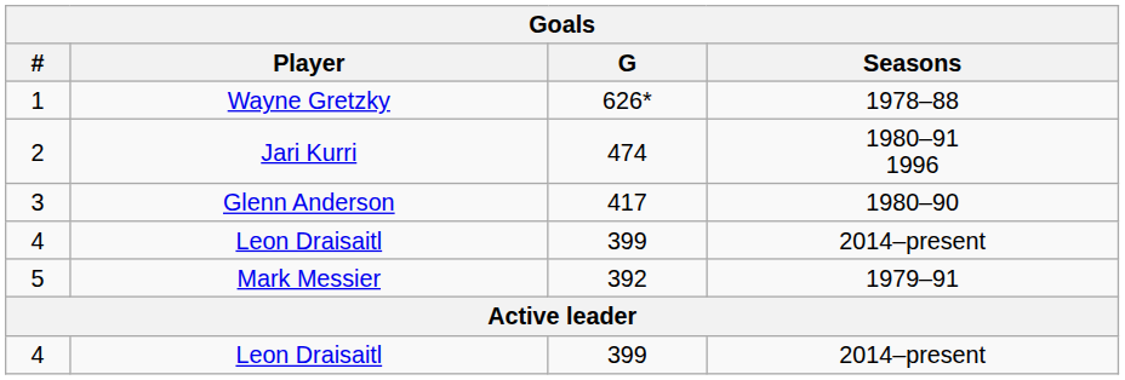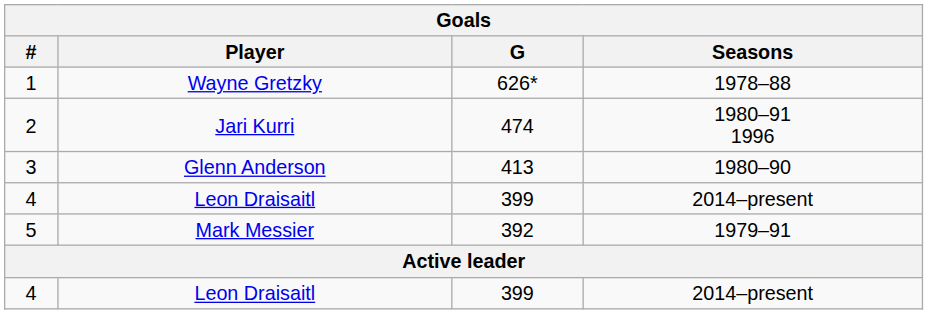3 | G: 417 -> 413
